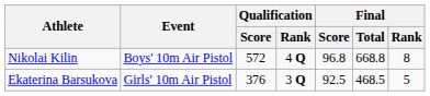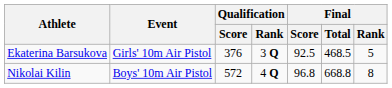rows swapped: Nikolai Kilin <-> Ekaterina Barsukova
